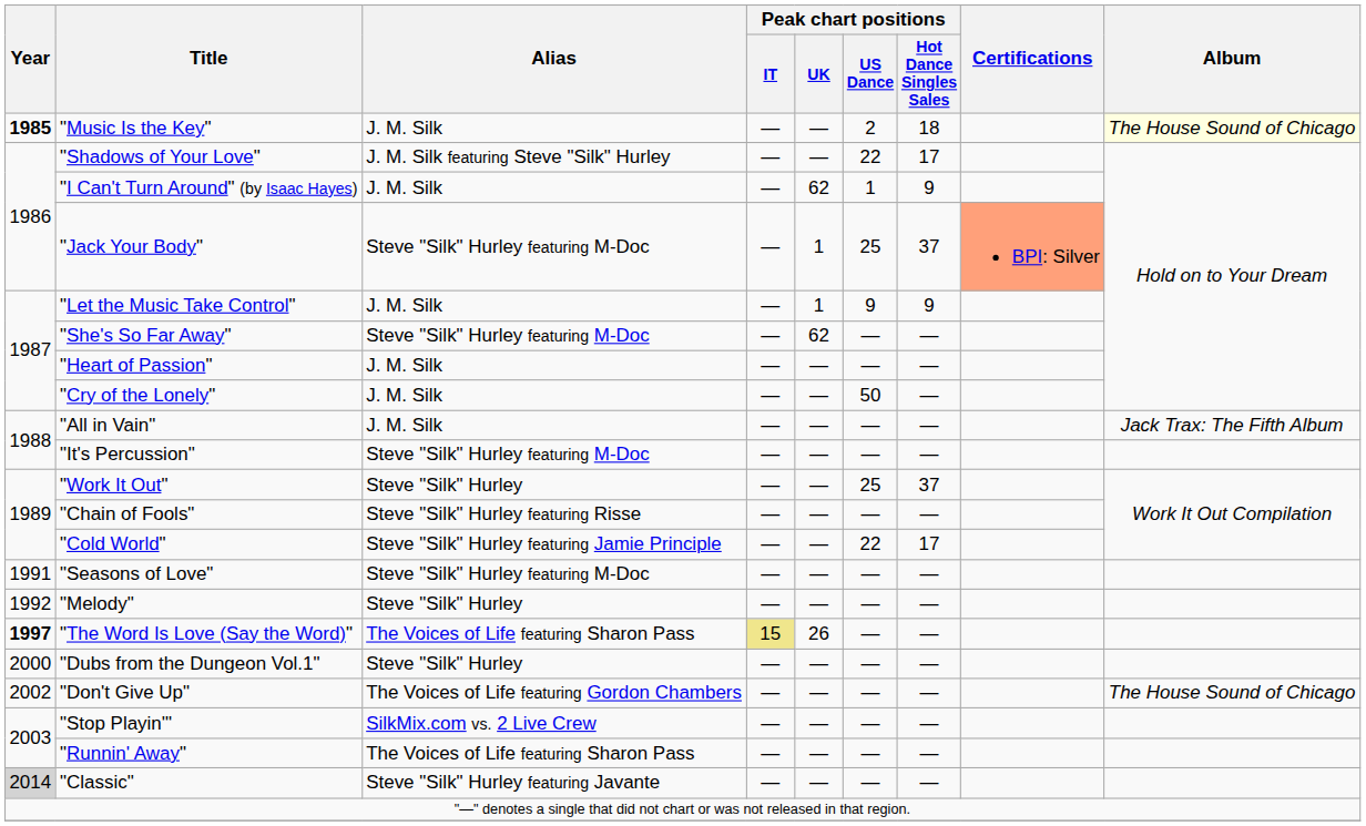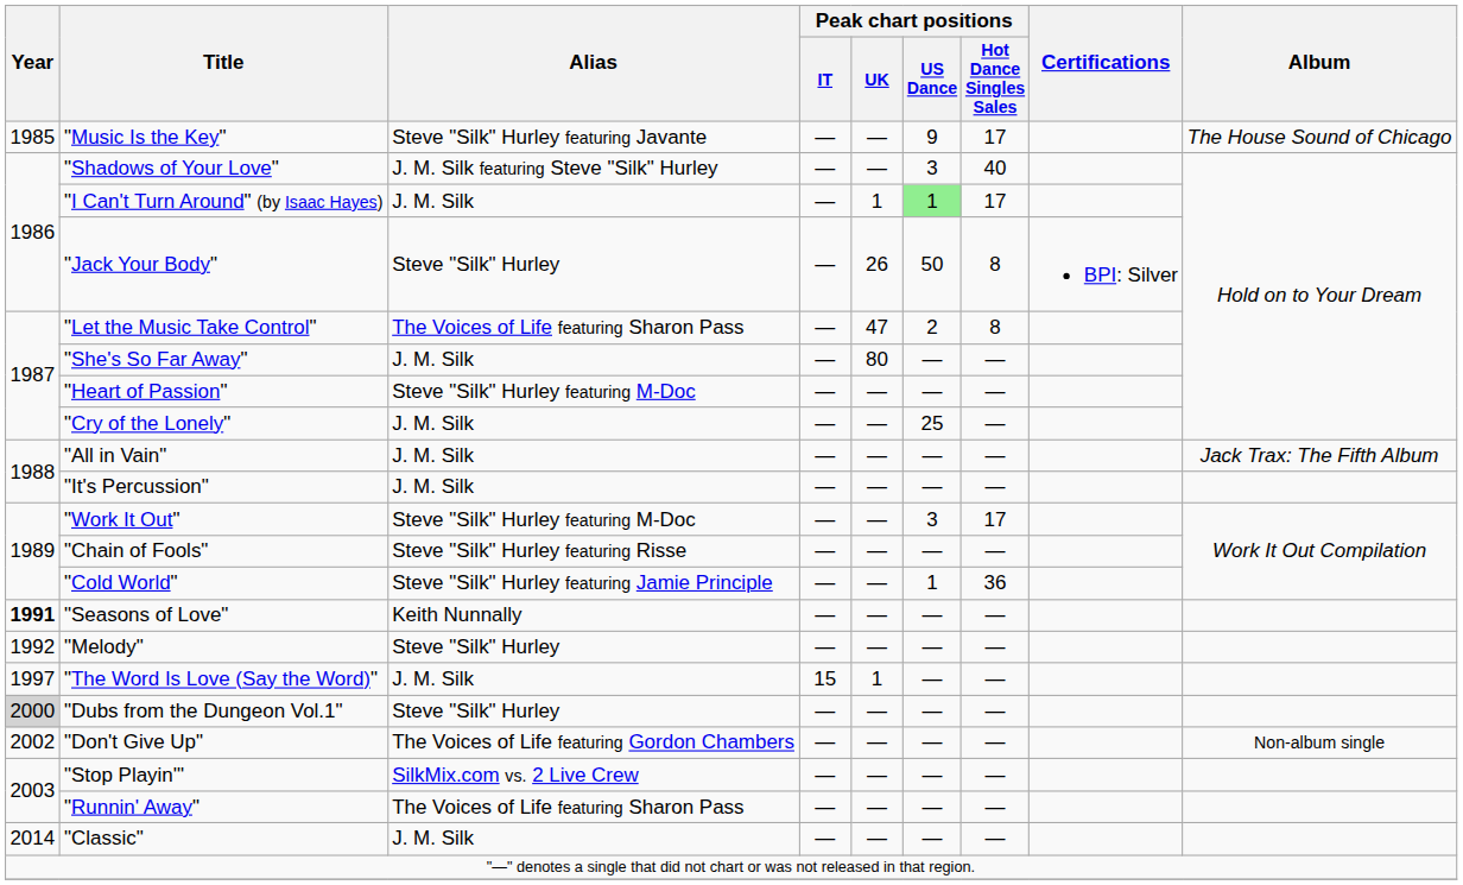"Music Is the Key" | Year: bold -> normal
"Music Is the Key" | Alias: J. M. Silk -> Steve "Silk" Hurley featuring Javante
"Music Is the Key" | Peak chart positions / US Dance: 2 -> 9
"Music Is the Key" | Peak chart positions / Hot Dance Singles Sales: 18 -> 17
"Music Is the Key" | Album: lightyellow background -> no background
"Shadows of Your Love" | Peak chart positions / US Dance: 22 -> 3
"Shadows of Your Love" | Peak chart positions / Hot Dance Singles Sales: 17 -> 40
"I Can't Turn Around" (by Isaac Hayes) | Peak chart positions / UK: 62 -> 1
"I Can't Turn Around" (by Isaac Hayes) | Peak chart positions / US Dance: no background -> lightgreen background
"I Can't Turn Around" (by Isaac Hayes) | Peak chart positions / Hot Dance Singles Sales: 9 -> 17
"Jack Your Body" | Alias: Steve "Silk" Hurley featuring M-Doc -> Steve "Silk" Hurley
"Jack Your Body" | Peak chart positions / UK: 1 -> 26
"Jack Your Body" | Peak chart positions / US Dance: 25 -> 50
"Jack Your Body" | Peak chart positions / Hot Dance Singles Sales: 37 -> 8
"Jack Your Body" | Certifications: lightsalmon background -> no background
"Let the Music Take Control" | Alias: J. M. Silk -> The Voices of Life featuring Sharon Pass
"Let the Music Take Control" | Peak chart positions / UK: 1 -> 47
"Let the Music Take Control" | Peak chart positions / US Dance: 9 -> 2
"Let the Music Take Control" | Peak chart positions / Hot Dance Singles Sales: 9 -> 8
"She's So Far Away" | Alias: Steve "Silk" Hurley featuring M-Doc -> J. M. Silk
"She's So Far Away" | Peak chart positions / UK: 62 -> 80
"Heart of Passion" | Alias: J. M. Silk -> Steve "Silk" Hurley featuring M-Doc
"Cry of the Lonely" | Peak chart positions / US Dance: 50 -> 25
"It's Percussion" | Alias: Steve "Silk" Hurley featuring M-Doc -> J. M. Silk
"Work It Out" | Alias: Steve "Silk" Hurley -> Steve "Silk" Hurley featuring M-Doc
"Work It Out" | Peak chart positions / US Dance: 25 -> 3
"Work It Out" | Peak chart positions / Hot Dance Singles Sales: 37 -> 17
"Cold World" | Peak chart positions / US Dance: 22 -> 1
"Cold World" | Peak chart positions / Hot Dance Singles Sales: 17 -> 36
"Seasons of Love" | Year: normal -> bold
"Seasons of Love" | Alias: Steve "Silk" Hurley featuring M-Doc -> Keith Nunnally
"The Word Is Love (Say the Word)" | Year: bold -> normal
"The Word Is Love (Say the Word)" | Alias: The Voices of Life featuring Sharon Pass -> J. M. Silk
"The Word Is Love (Say the Word)" | Peak chart positions / IT: khaki background -> no background
"The Word Is Love (Say the Word)" | Peak chart positions / UK: 26 -> 1
"Dubs from the Dungeon Vol.1" | Year: no background -> lightgrey background
"Don't Give Up" | Album: The House Sound of Chicago -> Non-album single
"Classic" | Year: lightgrey background -> no background
"Classic" | Alias: Steve "Silk" Hurley featuring Javante -> J. M. Silk
